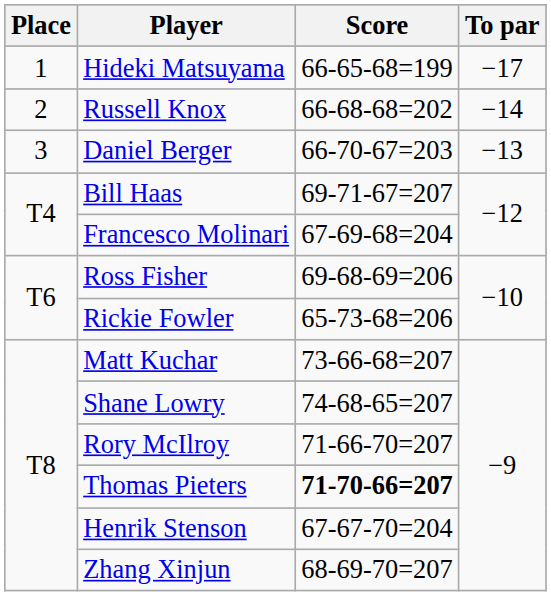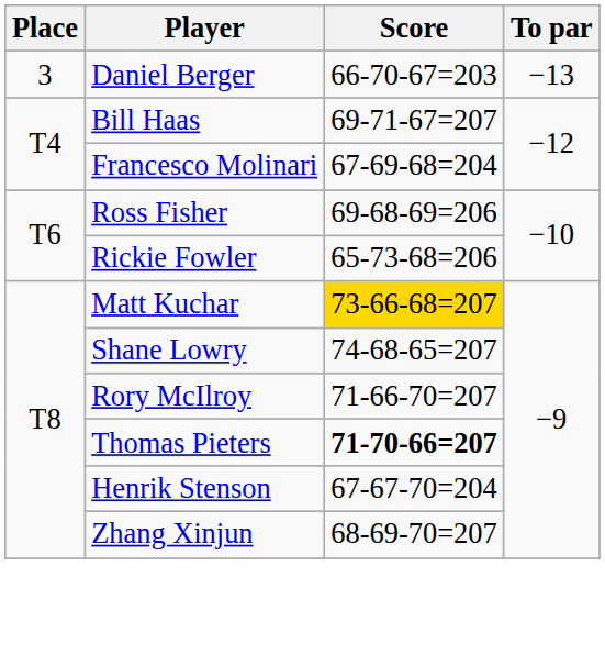- row: 1 | Hideki Matsuyama | 66-65-68=199 | −17
- row: 2 | Russell Knox | 66-68-68=202 | −14
Matt Kuchar | Score: no background -> gold background
